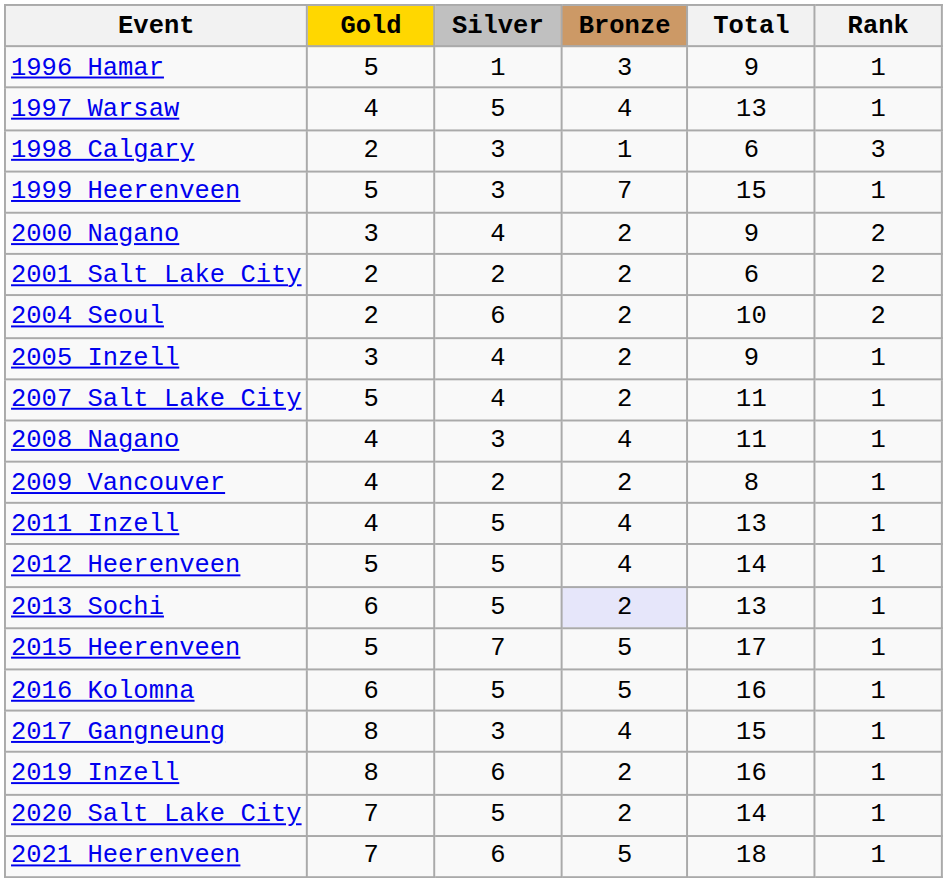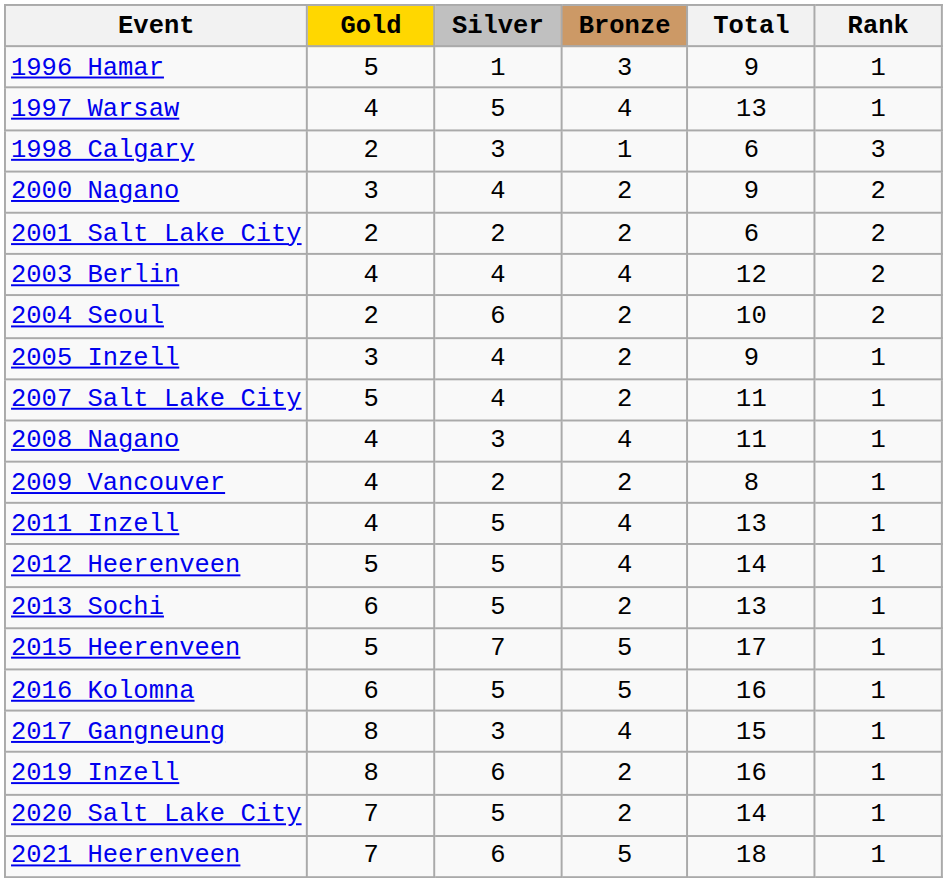- row: 1999 Heerenveen | 5 | 3 | 7 | 15 | 1
+ row: 2003 Berlin | 4 | 4 | 4 | 12 | 2
2013 Sochi | Bronze: lavender background -> no background
